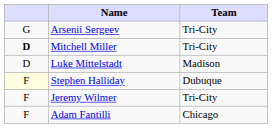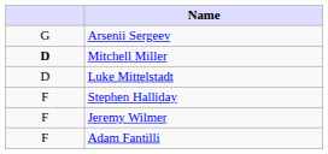- column: Team | Tri-City | Tri-City | Madison | Dubuque | Tri-City | Chicago
Stephen Halliday | column 1: lightyellow background -> no background
